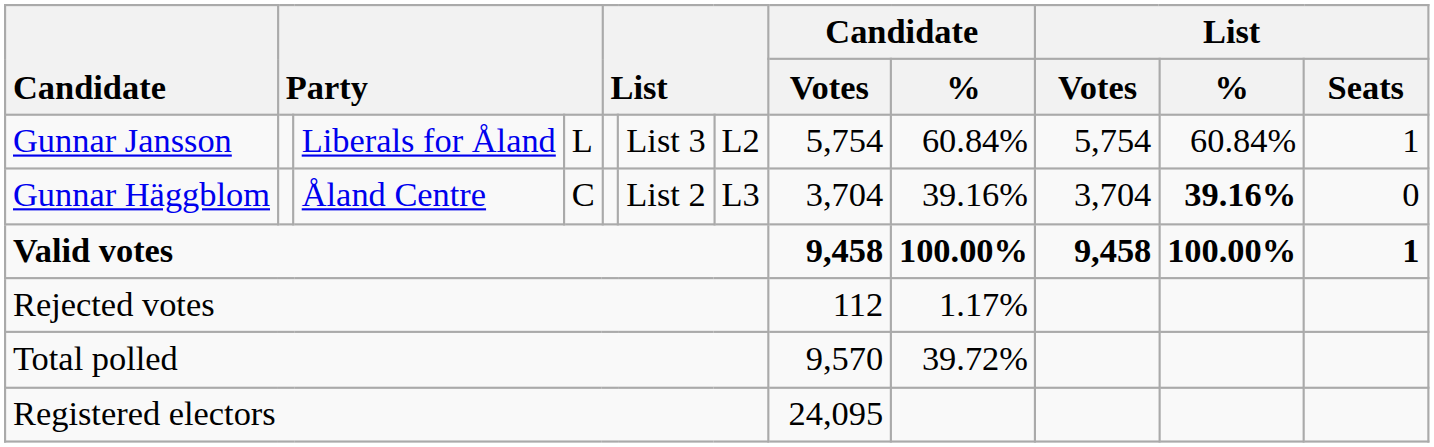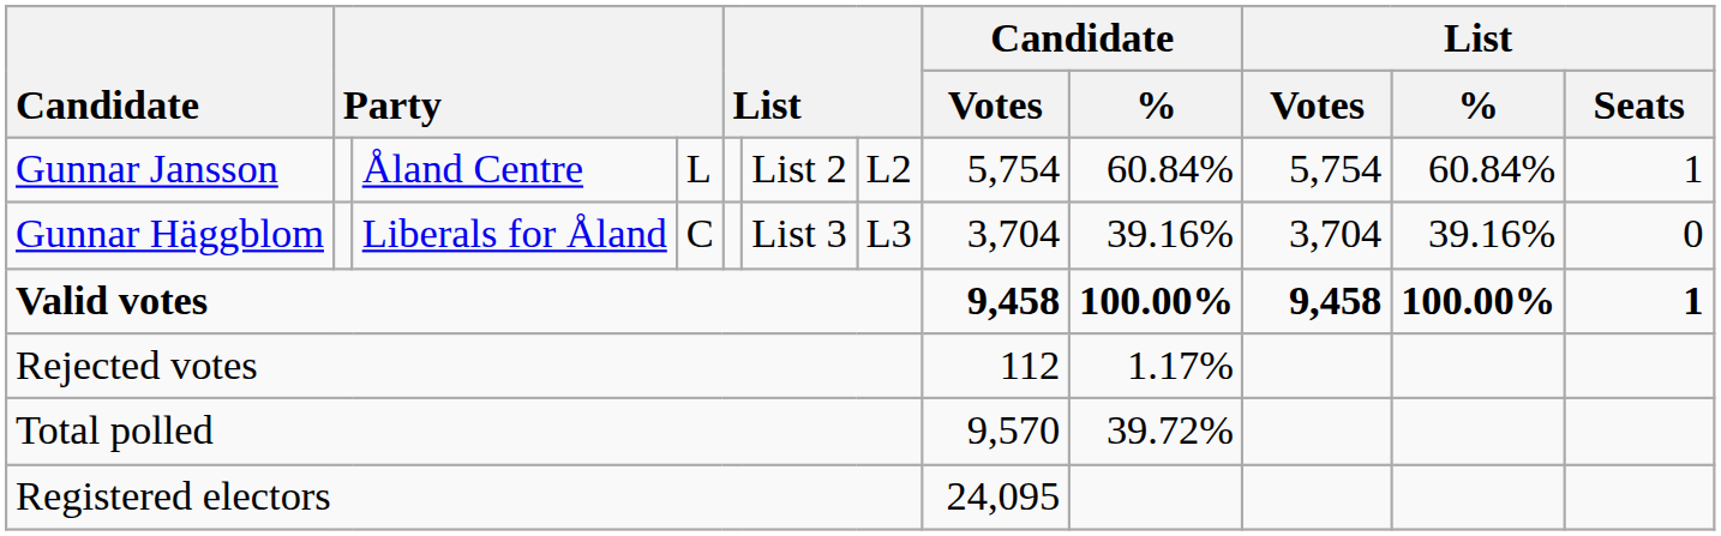Gunnar Jansson | column 3: Liberals for Åland -> Åland Centre
Gunnar Jansson | column 6: List 3 -> List 2
Gunnar Häggblom | column 3: Åland Centre -> Liberals for Åland
Gunnar Häggblom | column 6: List 2 -> List 3
Gunnar Häggblom | List / %: bold -> normal
